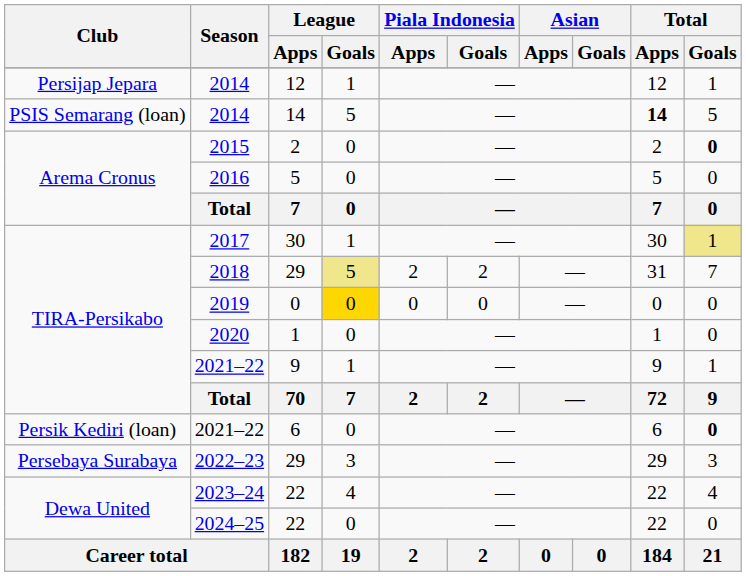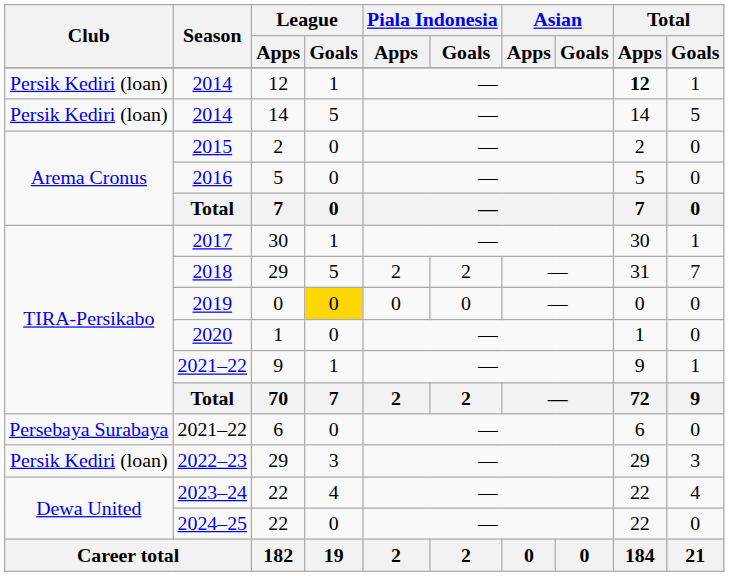2014 / 12 | Club: Persijap Jepara -> Persik Kediri (loan)
2014 / 12 | Total / Apps: normal -> bold
2014 / 14 | Club: PSIS Semarang (loan) -> Persik Kediri (loan)
2014 / 14 | Total / Apps: bold -> normal
2015 | Total / Goals: bold -> normal
2017 | Total / Goals: khaki background -> no background
2018 | League / Goals: khaki background -> no background
2021–22 / 6 | Club: Persik Kediri (loan) -> Persebaya Surabaya
2021–22 / 6 | Total / Goals: bold -> normal
2022–23 | Club: Persebaya Surabaya -> Persik Kediri (loan)
